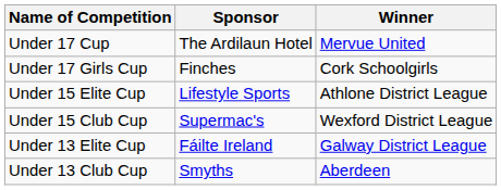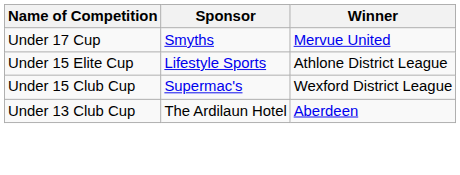Under 17 Cup | Sponsor: The Ardilaun Hotel -> Smyths
- row: Under 17 Girls Cup | Finches | Cork Schoolgirls
- row: Under 13 Elite Cup | Fáilte Ireland | Galway District League
Under 13 Club Cup | Sponsor: Smyths -> The Ardilaun Hotel
